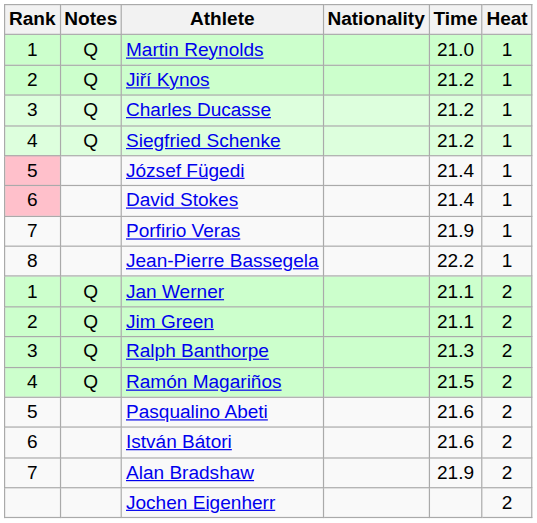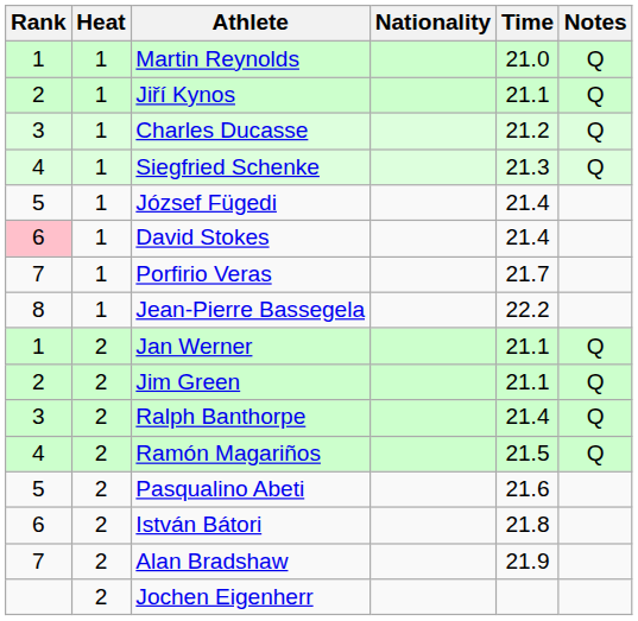columns swapped: Heat <-> Notes
Jiří Kynos | Time: 21.2 -> 21.1
Siegfried Schenke | Time: 21.2 -> 21.3
József Fügedi | Rank: pink background -> no background
Porfirio Veras | Time: 21.9 -> 21.7
Ralph Banthorpe | Time: 21.3 -> 21.4
István Bátori | Time: 21.6 -> 21.8
